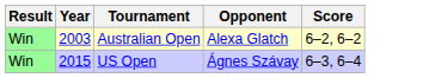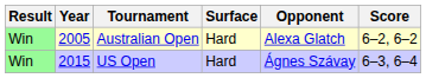+ column: Surface | Hard | Hard
Australian Open | Year: 2003 -> 2005
